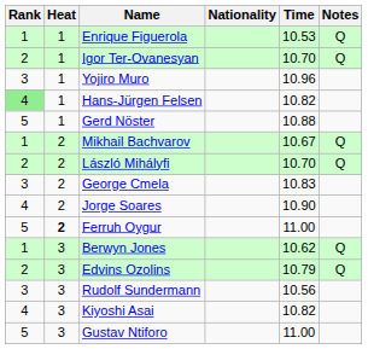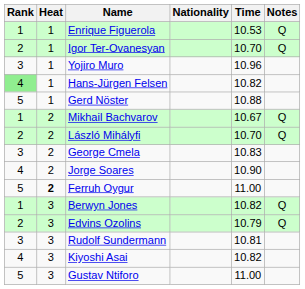Berwyn Jones | Time: 10.62 -> 10.82
Rudolf Sundermann | Time: 10.56 -> 10.81
